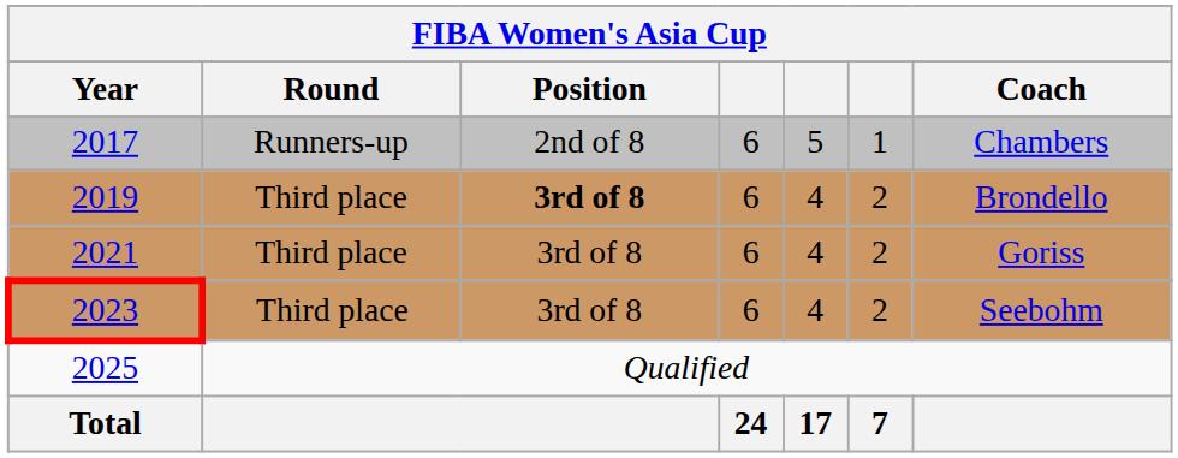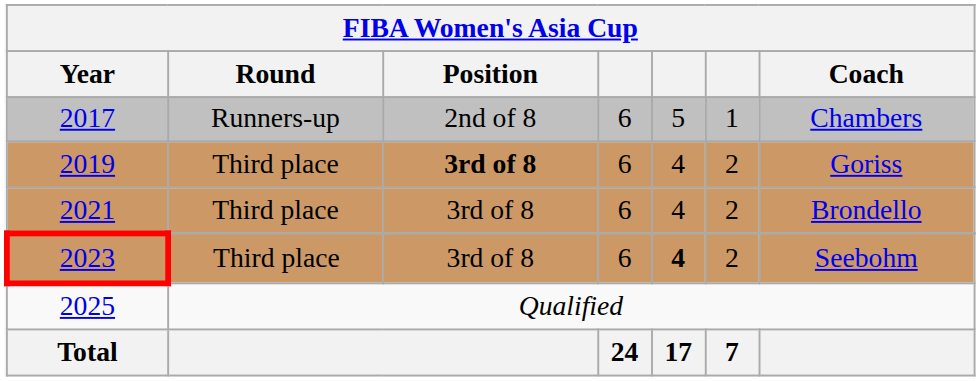2019 | Coach: Brondello -> Goriss
2021 | Coach: Goriss -> Brondello
2023 | column 5: normal -> bold
